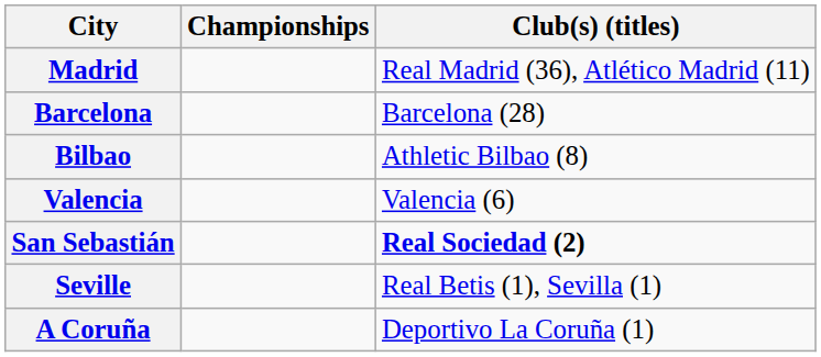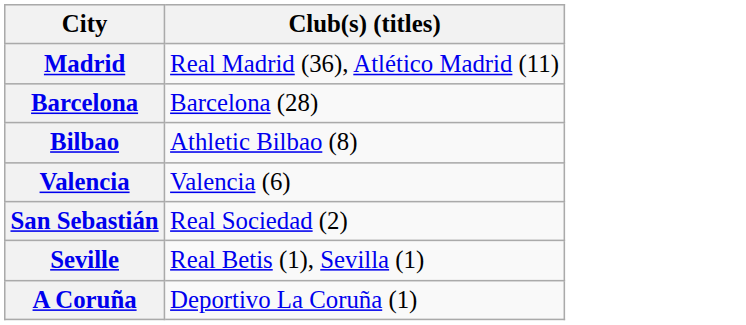- column: Championships
San Sebastián | Club(s) (titles): bold -> normal
